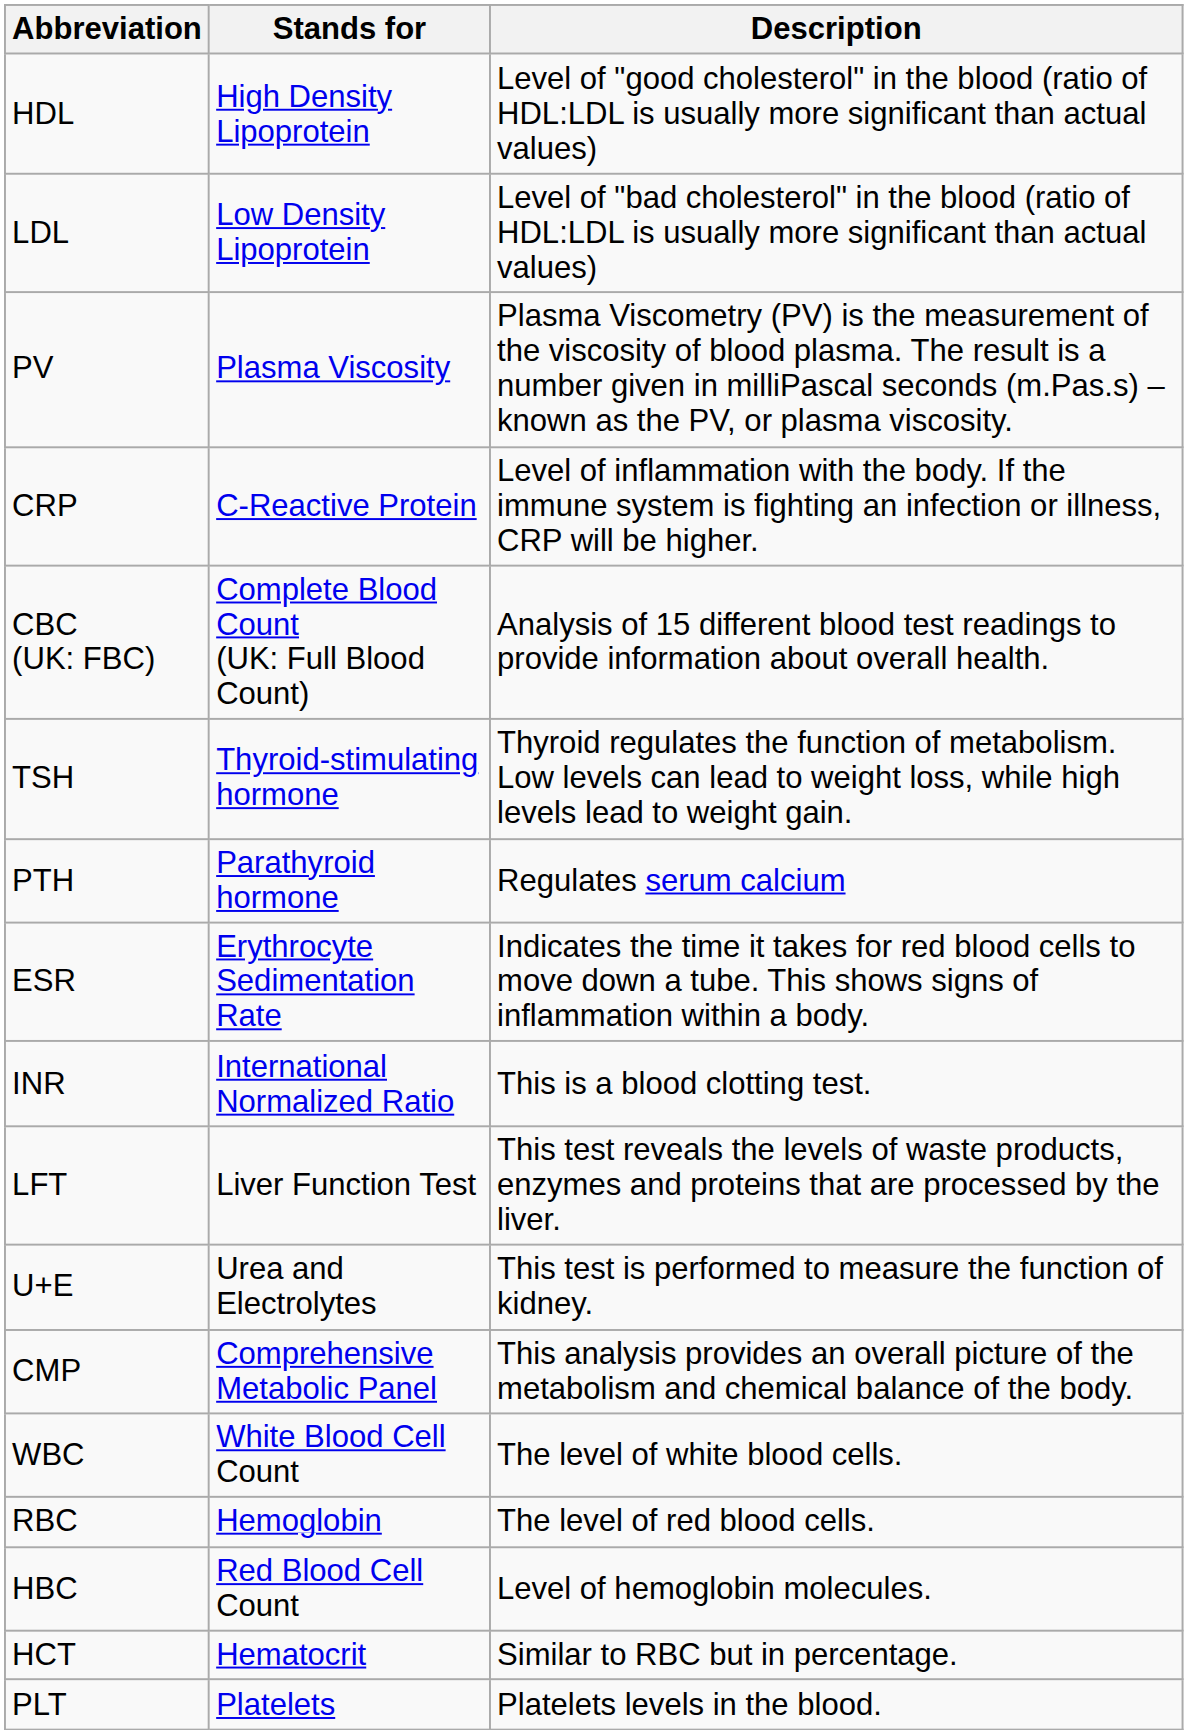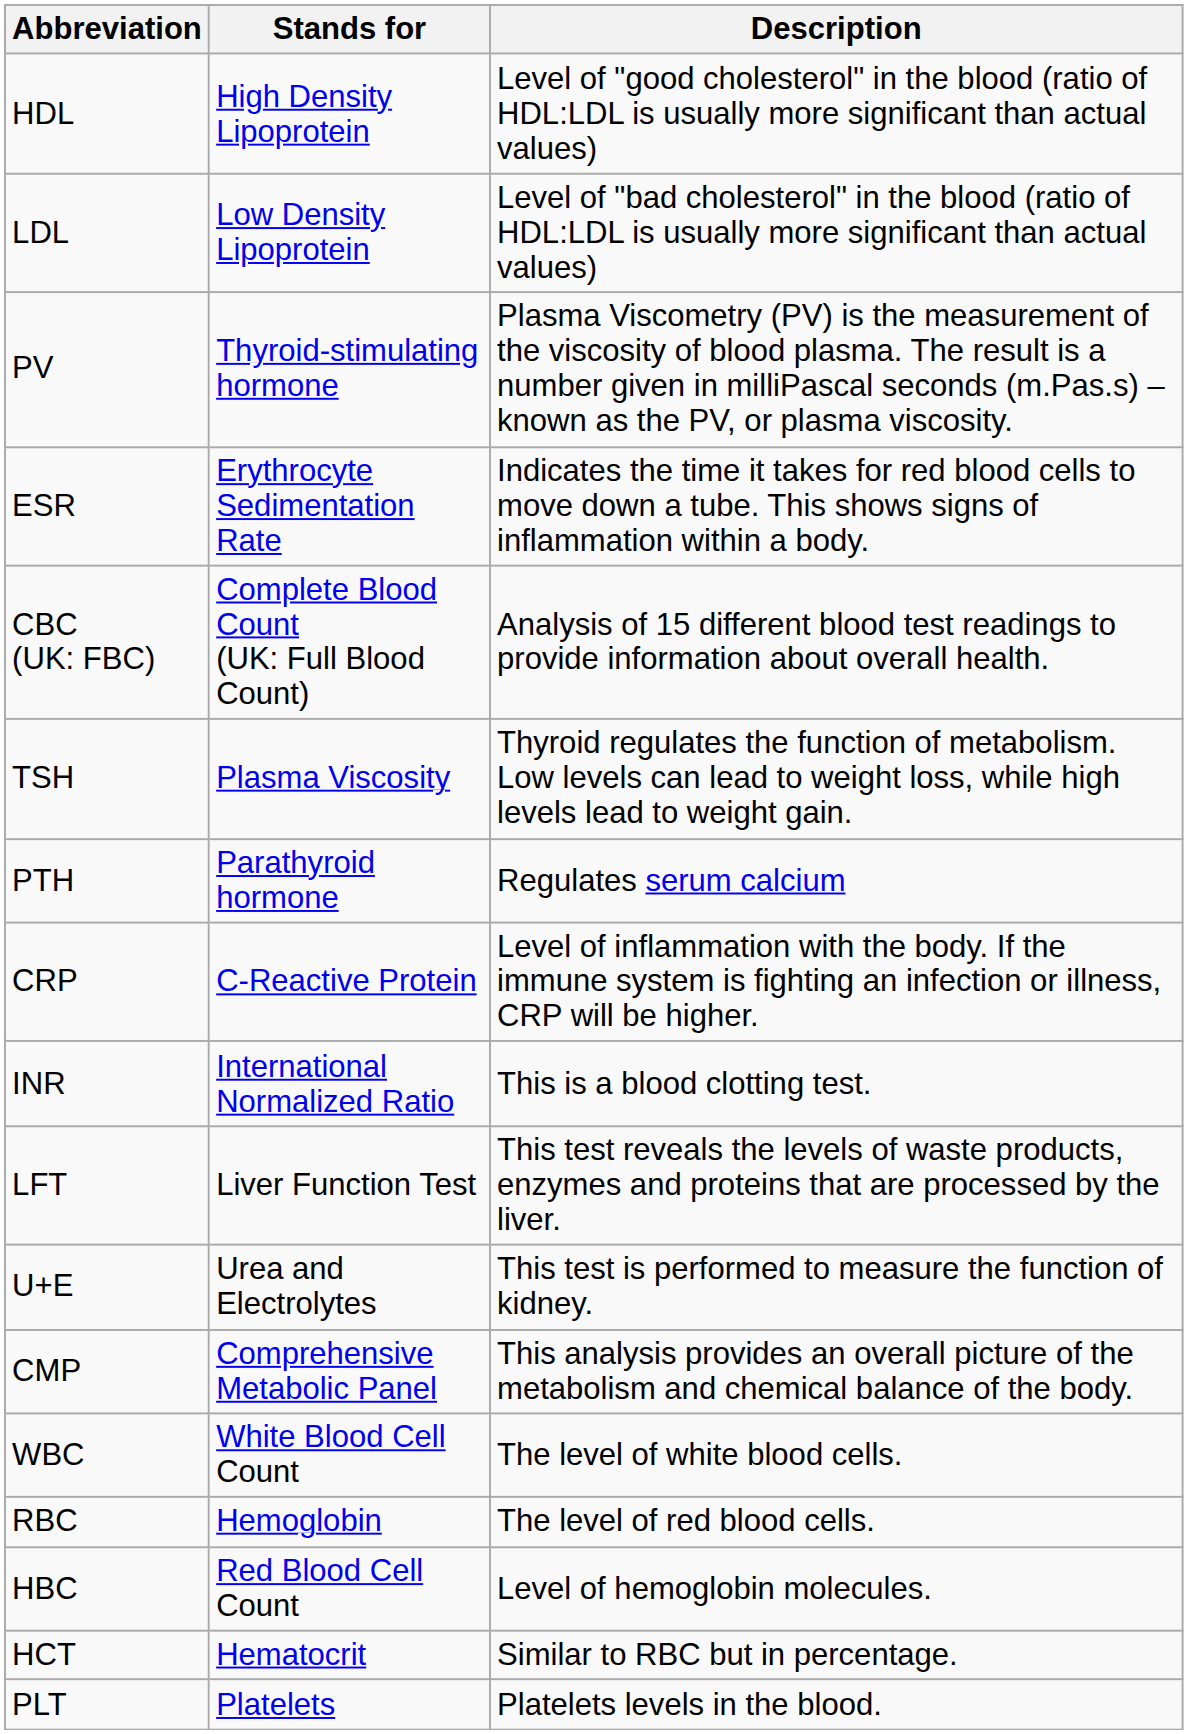PV | Stands for: Plasma Viscosity -> Thyroid-stimulating hormone
rows swapped: CRP <-> ESR
TSH | Stands for: Thyroid-stimulating hormone -> Plasma Viscosity
